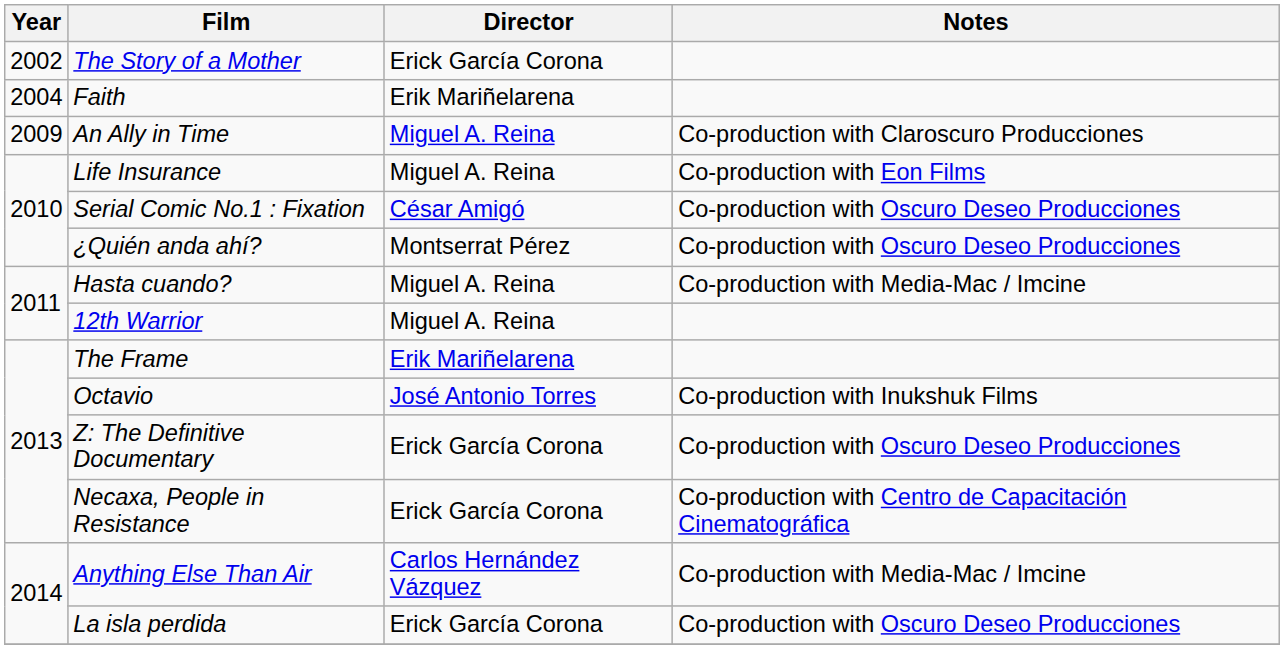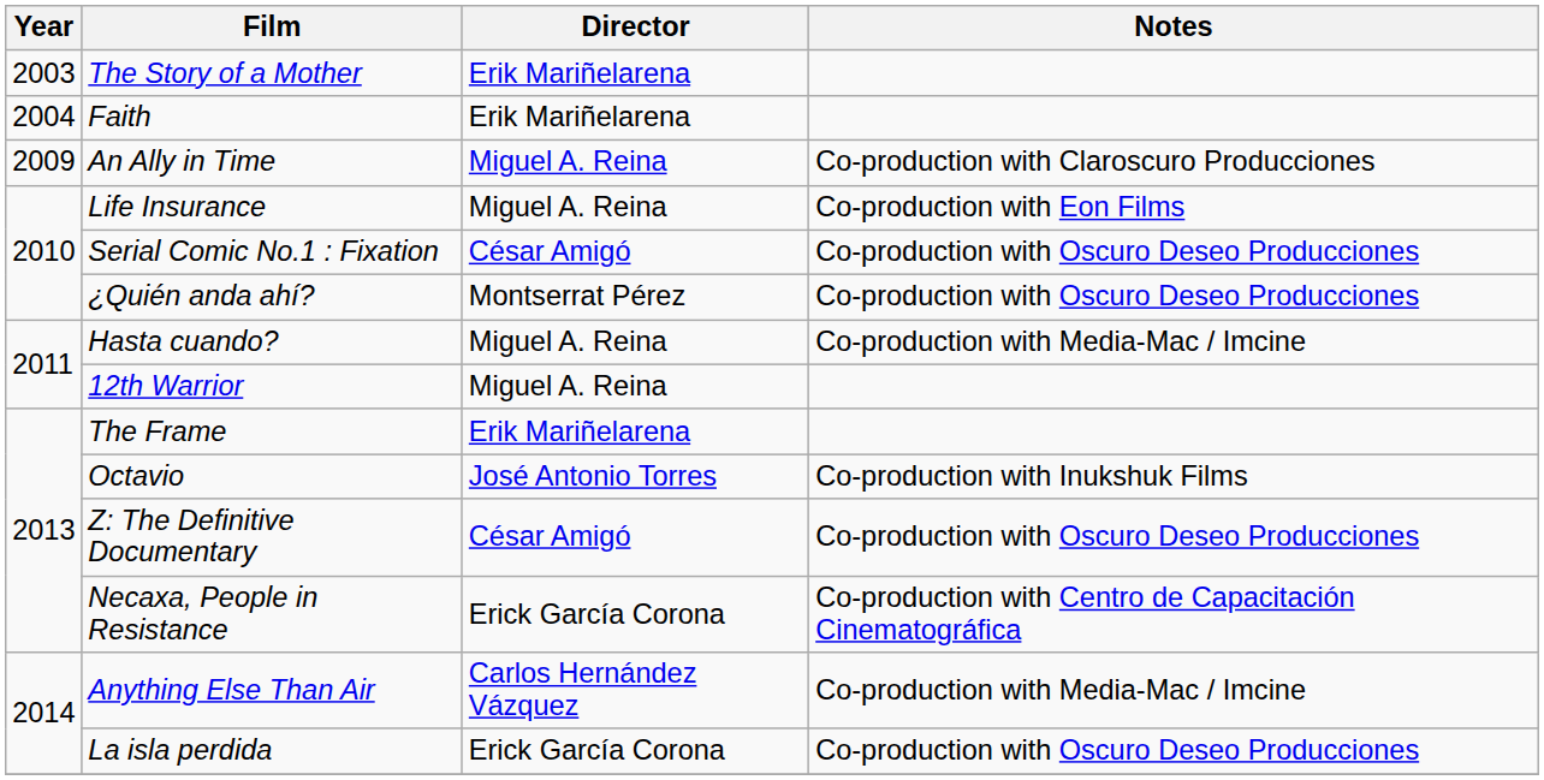The Story of a Mother | Year: 2002 -> 2003
The Story of a Mother | Director: Erick García Corona -> Erik Mariñelarena
Z: The Definitive Documentary | Director: Erick García Corona -> César Amigó
